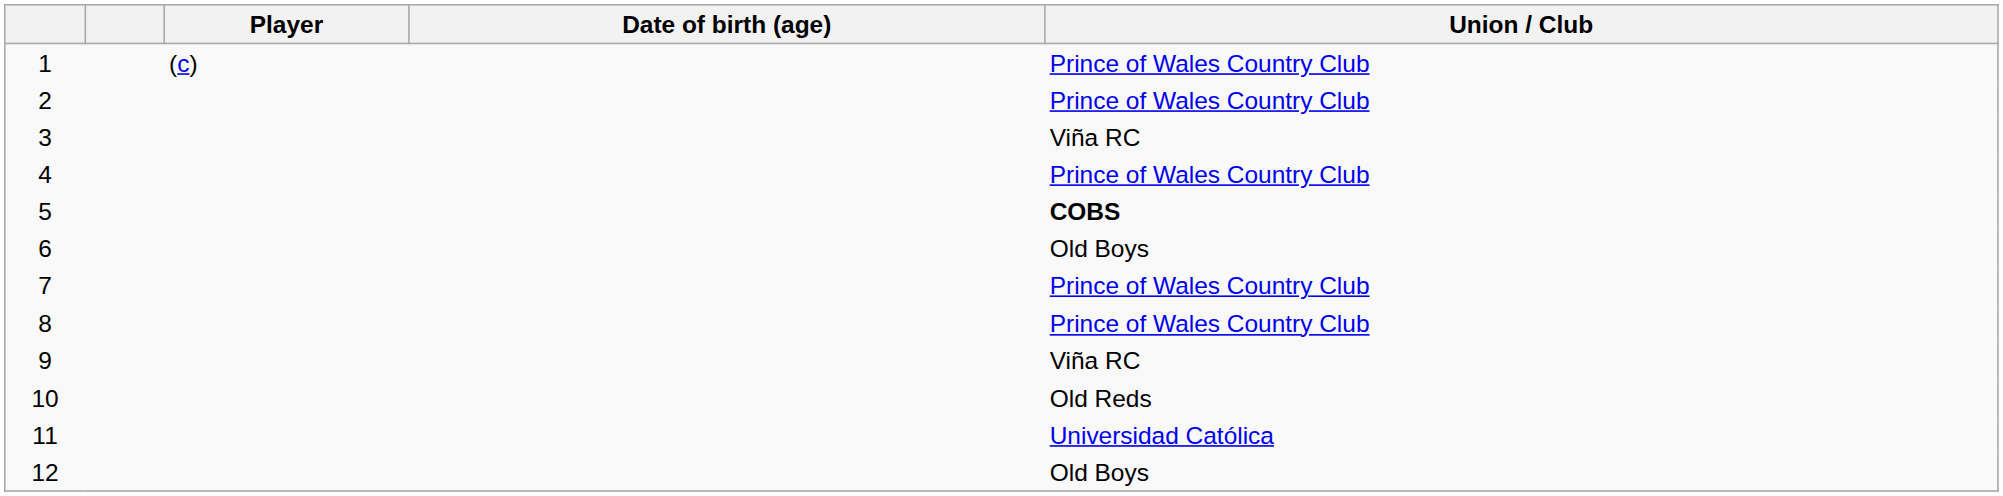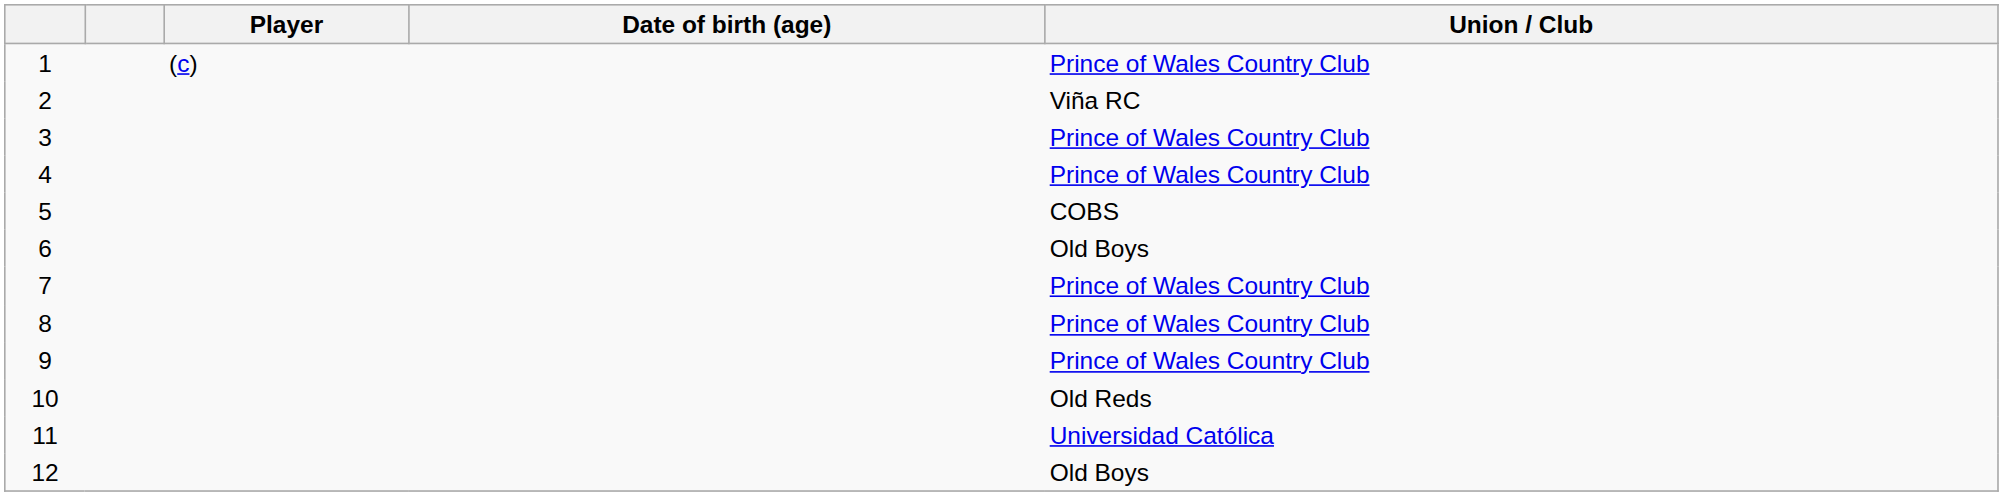2 | Union / Club: Prince of Wales Country Club -> Viña RC
3 | Union / Club: Viña RC -> Prince of Wales Country Club
5 | Union / Club: bold -> normal
9 | Union / Club: Viña RC -> Prince of Wales Country Club
